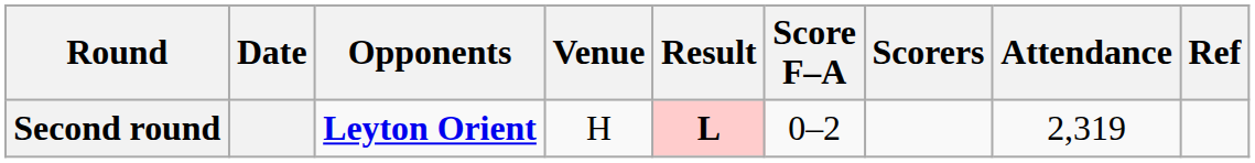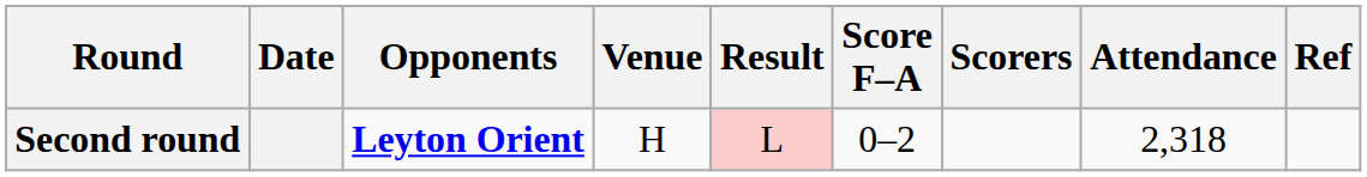Second round | Result: bold -> normal
Second round | Attendance: 2,319 -> 2,318
